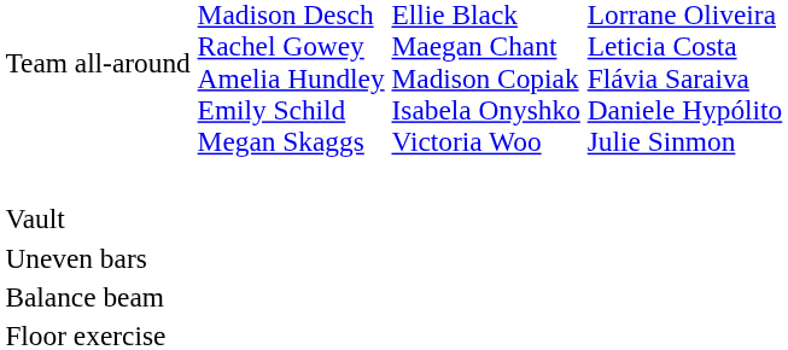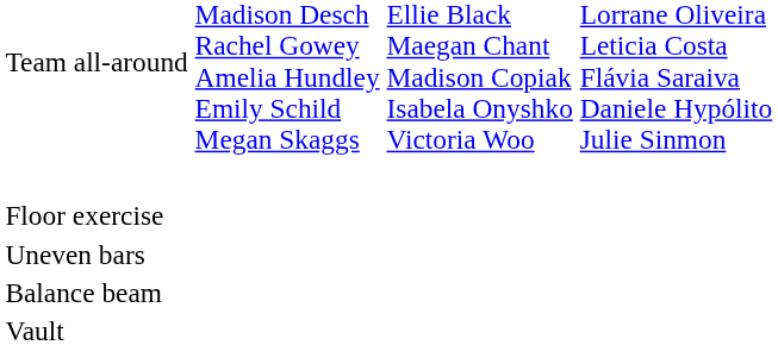rows swapped: Vault <-> Floor exercise
